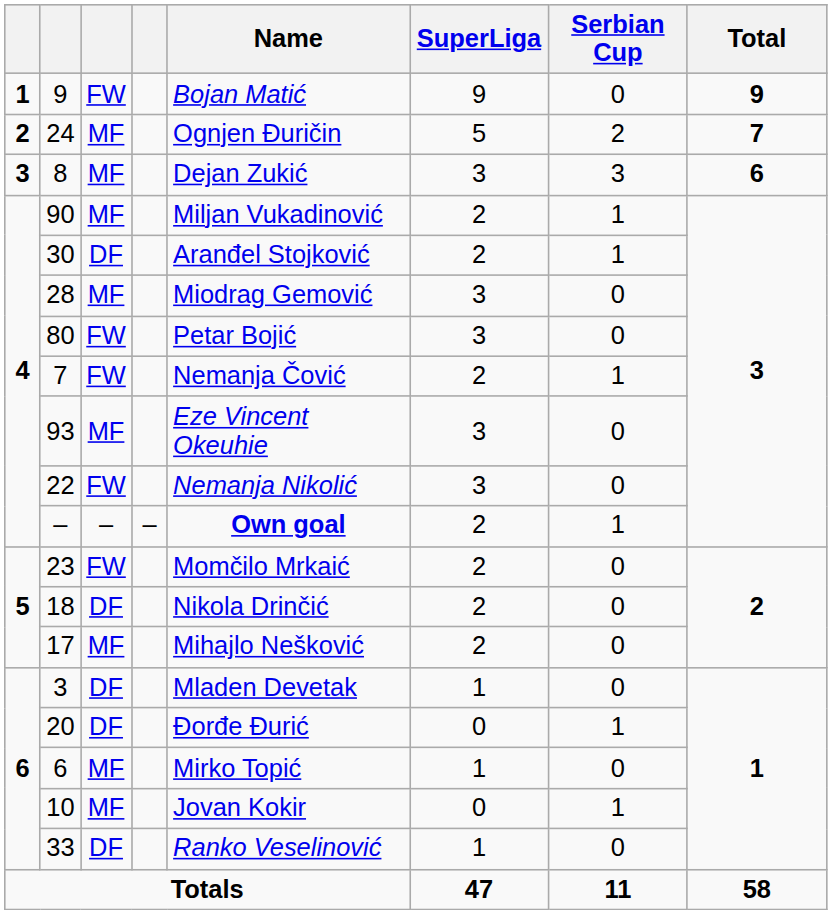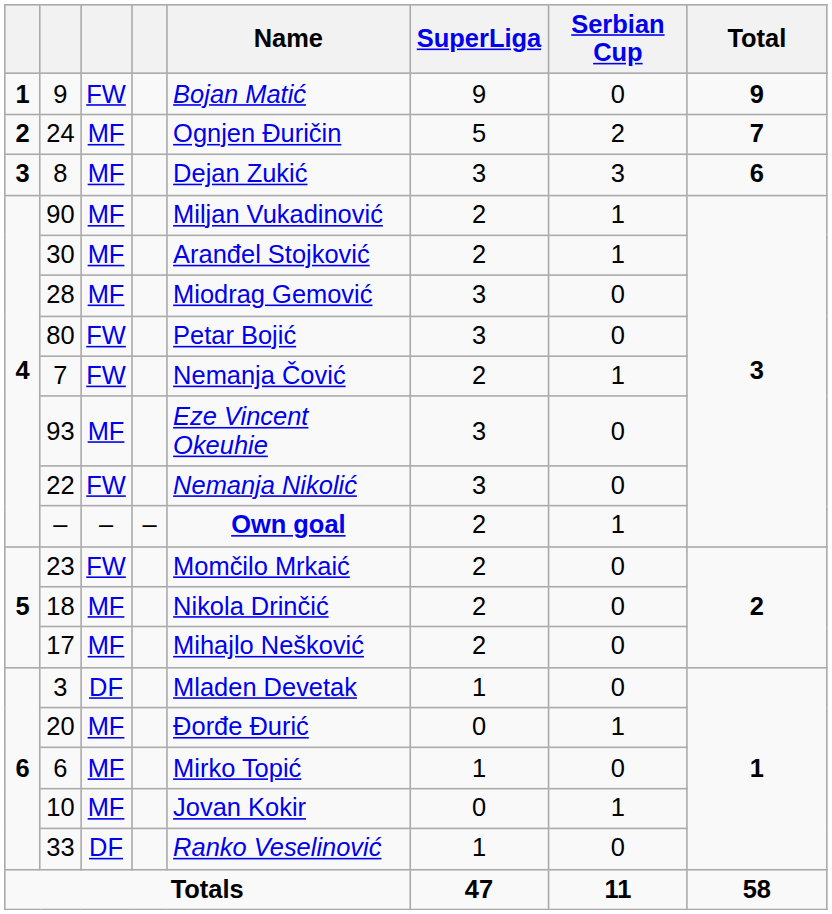30 | column 3: DF -> MF
18 | column 3: DF -> MF
20 | column 3: DF -> MF
